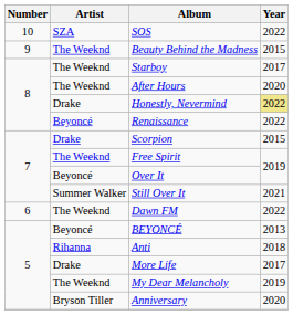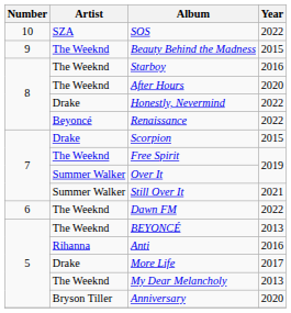Starboy | Year: 2017 -> 2016
Honestly, Nevermind | Year: khaki background -> no background
Over It | Artist: Beyoncé -> Summer Walker
BEYONCÉ | Artist: Beyoncé -> The Weeknd
Anti | Year: 2018 -> 2016
My Dear Melancholy | Year: 2019 -> 2013
